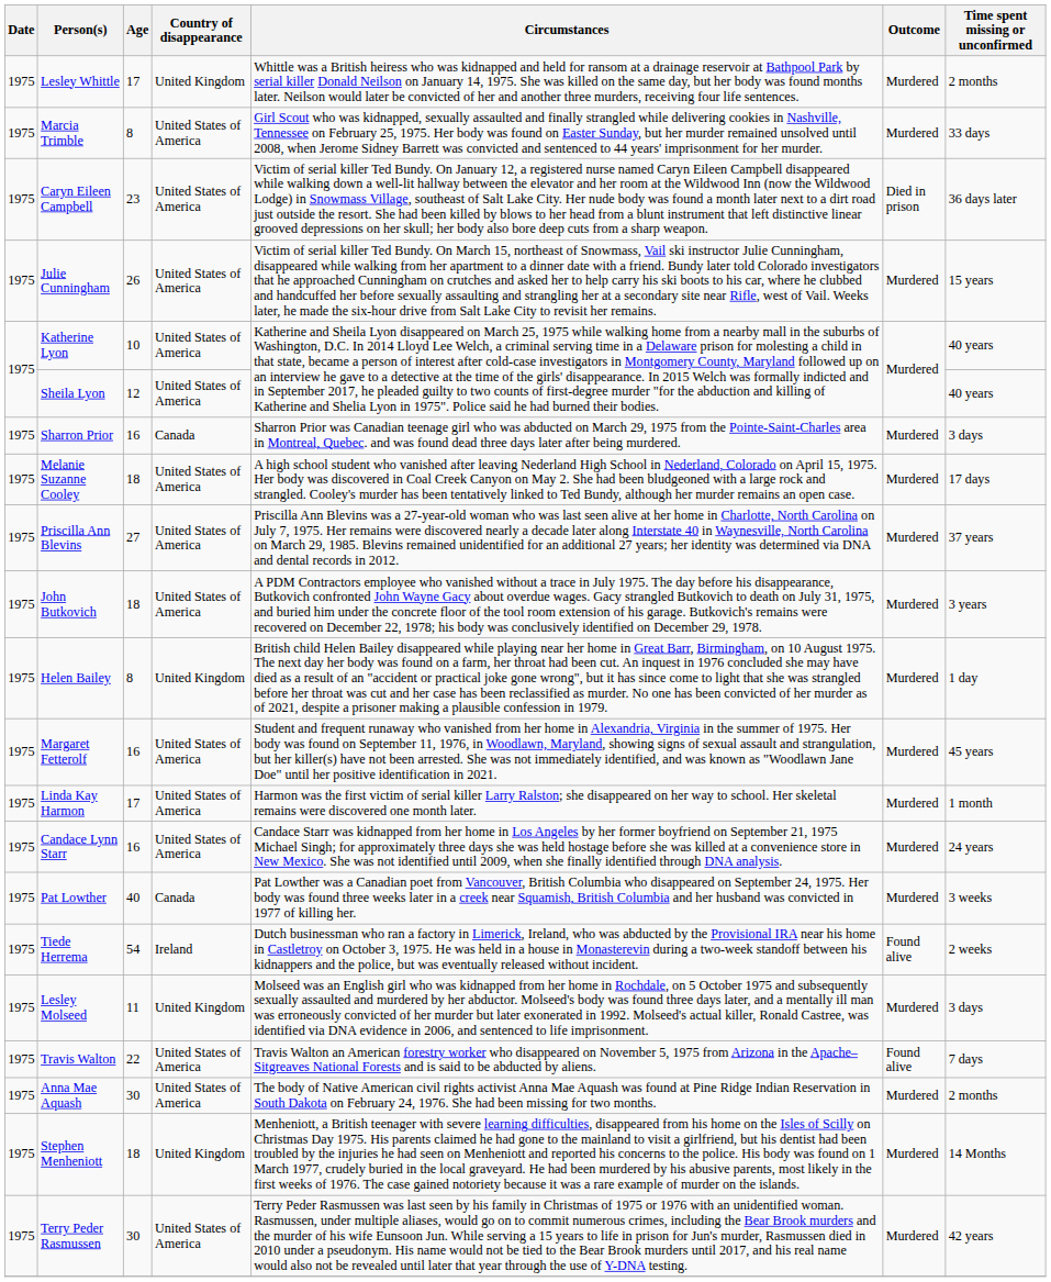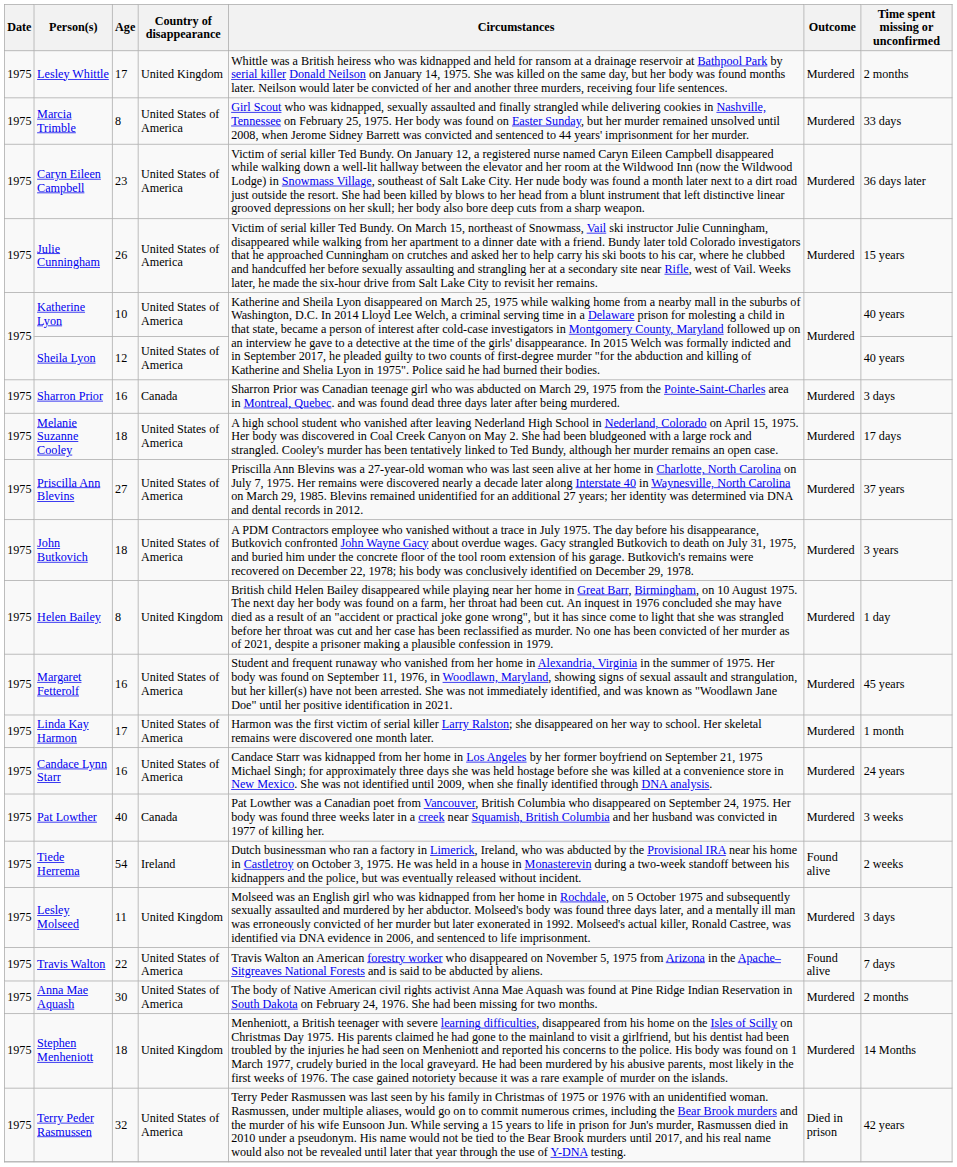Caryn Eileen Campbell | Outcome: Died in prison -> Murdered
Terry Peder Rasmussen | Age: 30 -> 32
Terry Peder Rasmussen | Outcome: Murdered -> Died in prison
